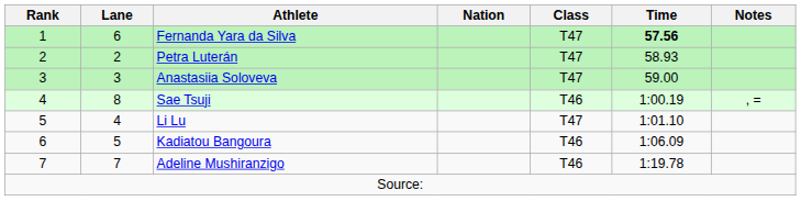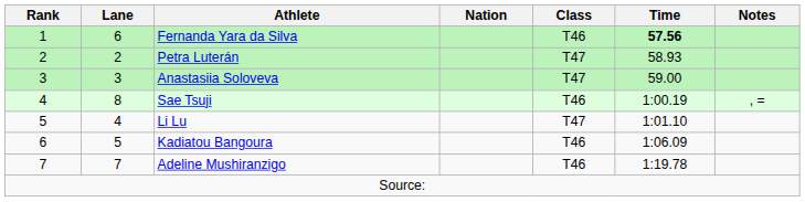Fernanda Yara da Silva | Class: T47 -> T46
